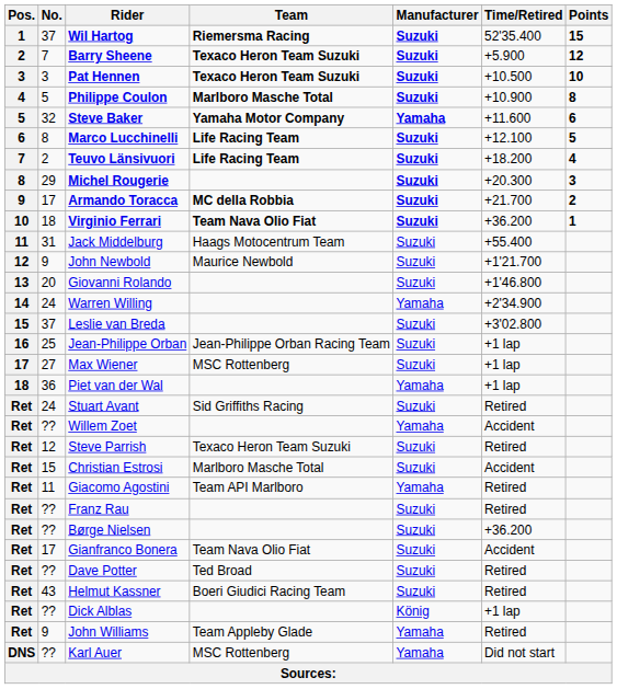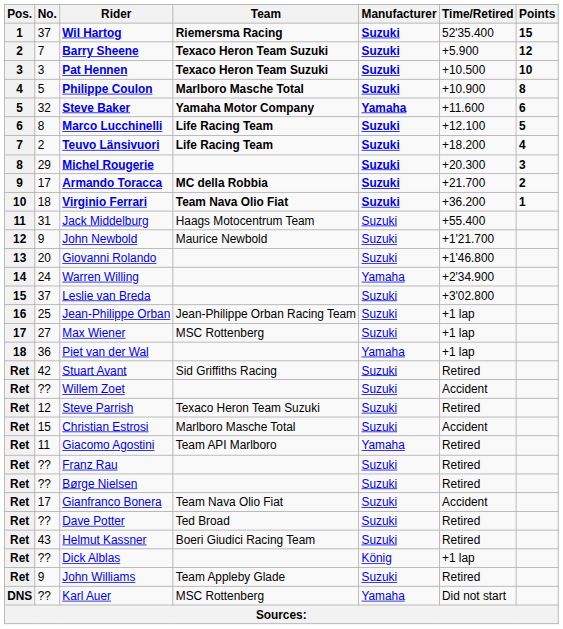Stuart Avant | No.: 24 -> 42
Willem Zoet | Manufacturer: Yamaha -> Suzuki
Børge Nielsen | Time/Retired: +36.200 -> Retired
John Williams | Manufacturer: Yamaha -> Suzuki
